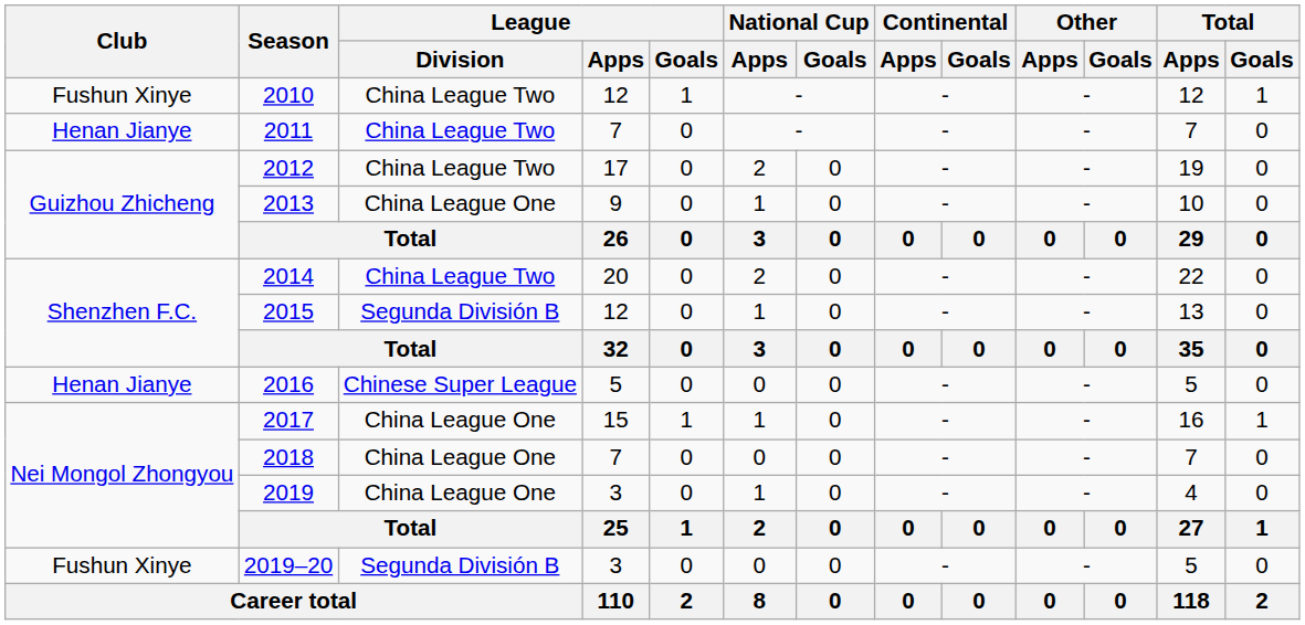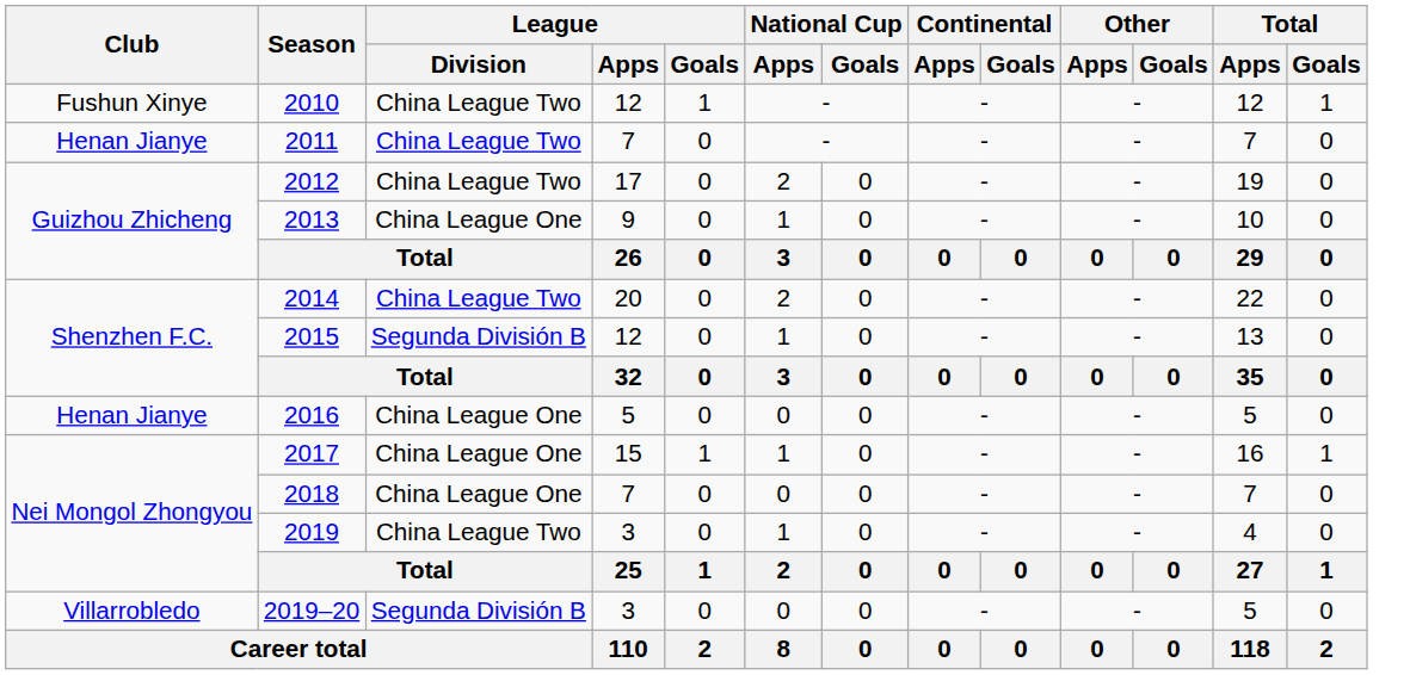2016 | League / Division: Chinese Super League -> China League One
2019 | League / Division: China League One -> China League Two
2019–20 | Club: Fushun Xinye -> Villarrobledo
